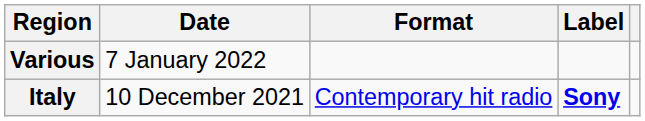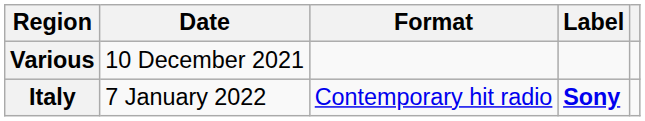Various | Date: 7 January 2022 -> 10 December 2021
Italy | Date: 10 December 2021 -> 7 January 2022
